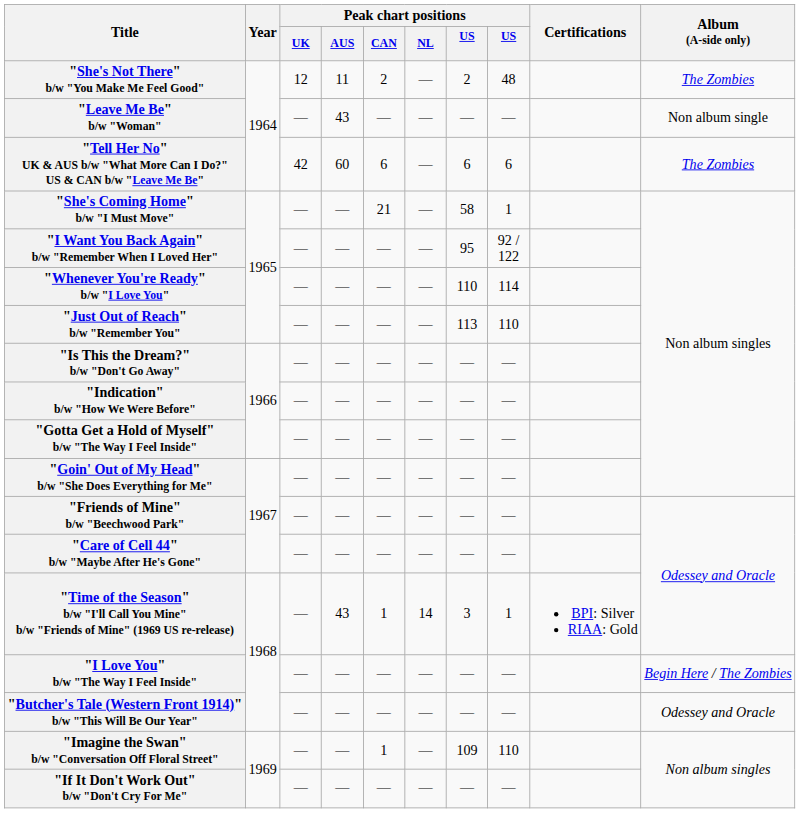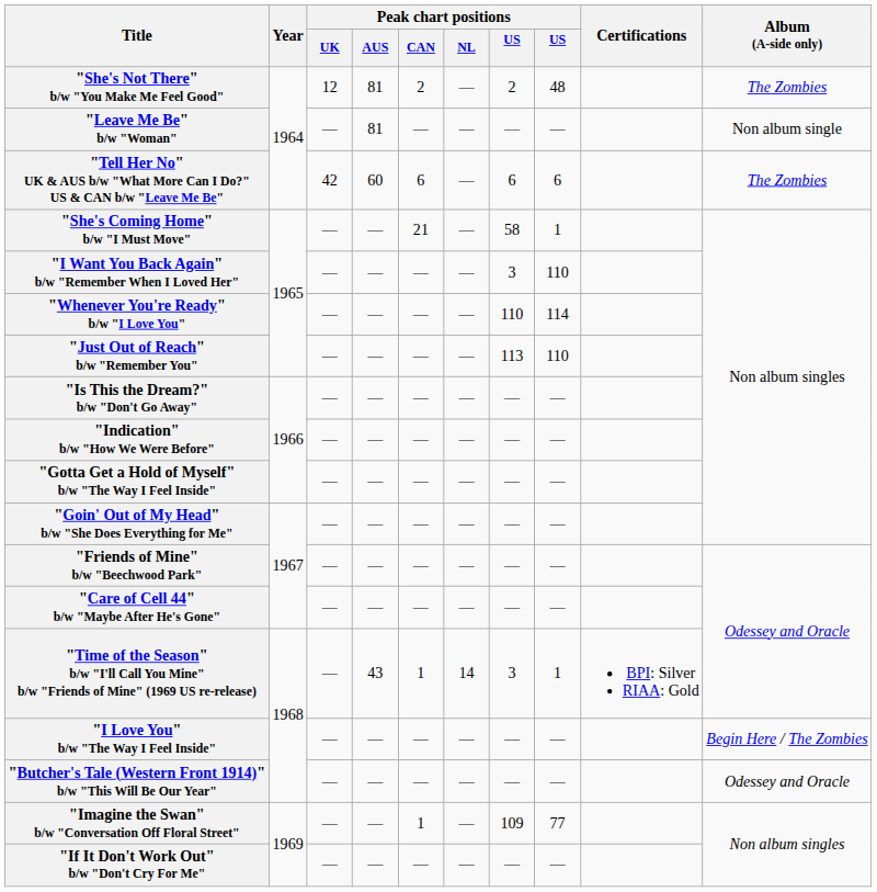"She's Not There" b/w "You Make Me Feel Good" | Peak chart positions / AUS: 11 -> 81
"Leave Me Be" b/w "Woman" | Peak chart positions / AUS: 43 -> 81
"I Want You Back Again" b/w "Remember When I Loved Her" | column 7: 95 -> 3
"I Want You Back Again" b/w "Remember When I Loved Her" | column 8: 92 / 122 -> 110
"Imagine the Swan" b/w "Conversation Off Floral Street" | column 8: 110 -> 77
